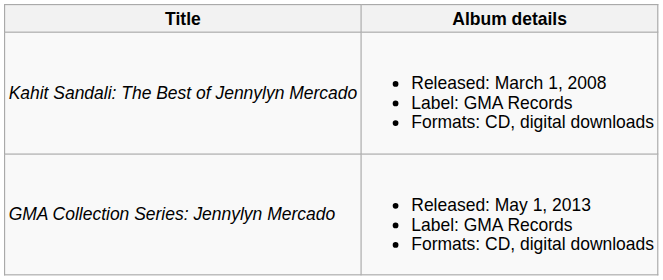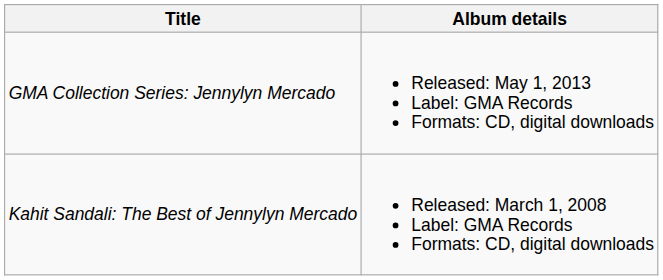rows swapped: Kahit Sandali: The Best of Jennylyn Mercado <-> GMA Collection Series: Jennylyn Mercado
